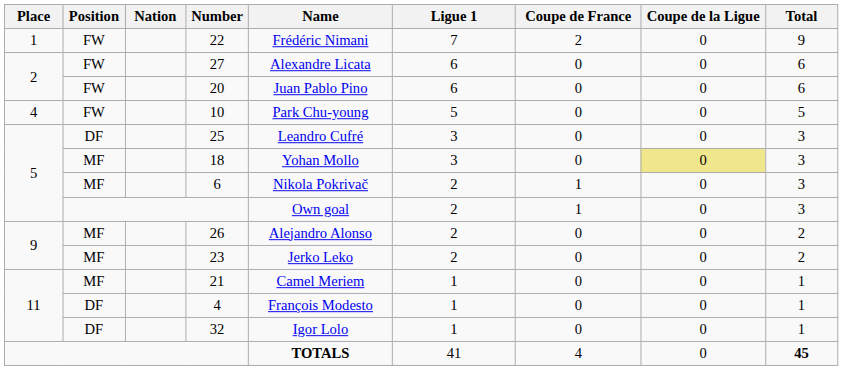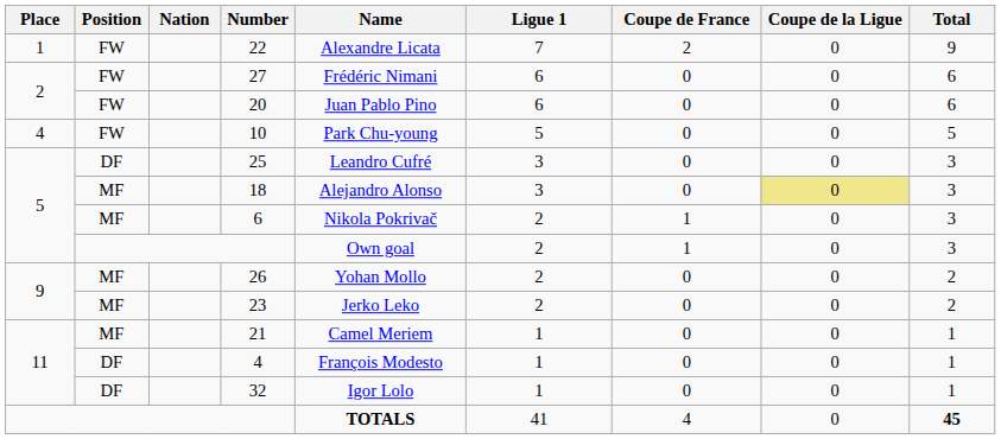22 | Name: Frédéric Nimani -> Alexandre Licata
27 | Name: Alexandre Licata -> Frédéric Nimani
18 | Name: Yohan Mollo -> Alejandro Alonso
26 | Name: Alejandro Alonso -> Yohan Mollo
